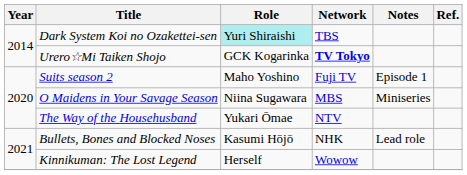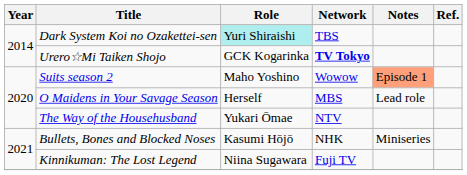Suits season 2 | Network: Fuji TV -> Wowow
Suits season 2 | Notes: no background -> lightsalmon background
O Maidens in Your Savage Season | Role: Niina Sugawara -> Herself
O Maidens in Your Savage Season | Notes: Miniseries -> Lead role
Bullets, Bones and Blocked Noses | Notes: Lead role -> Miniseries
Kinnikuman: The Lost Legend | Role: Herself -> Niina Sugawara
Kinnikuman: The Lost Legend | Network: Wowow -> Fuji TV
